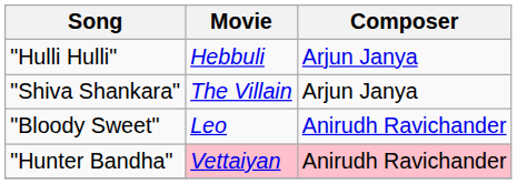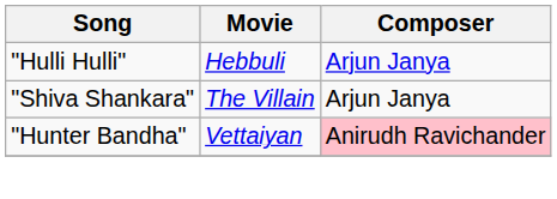- row: "Bloody Sweet" | Leo | Anirudh Ravichander
"Hunter Bandha" | Movie: pink background -> no background
